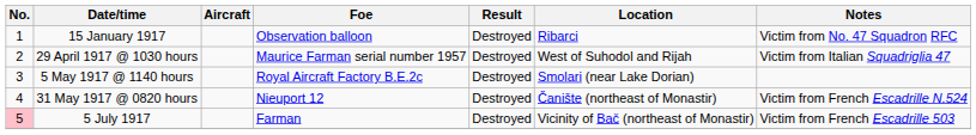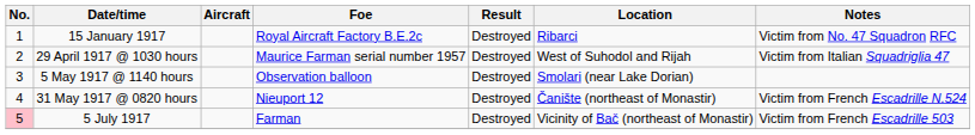15 January 1917 | Foe: Observation balloon -> Royal Aircraft Factory B.E.2c
5 May 1917 @ 1140 hours | Foe: Royal Aircraft Factory B.E.2c -> Observation balloon
